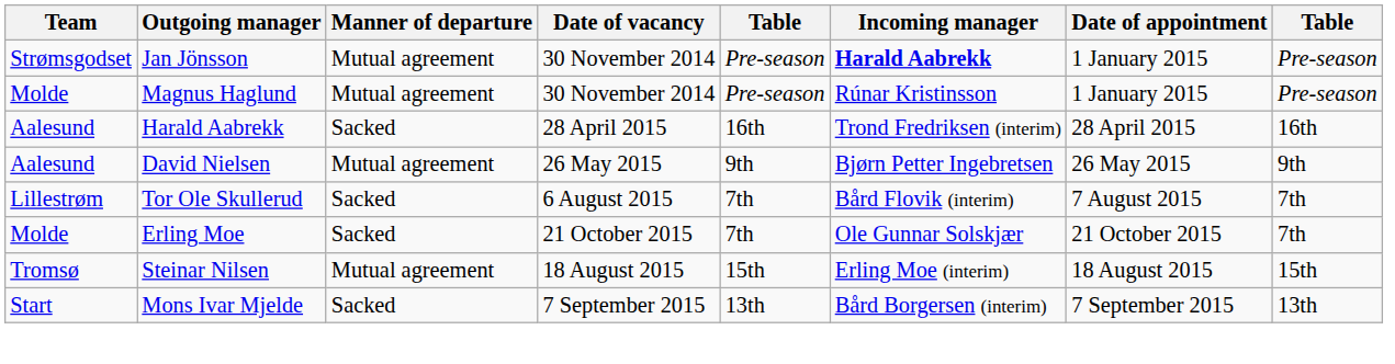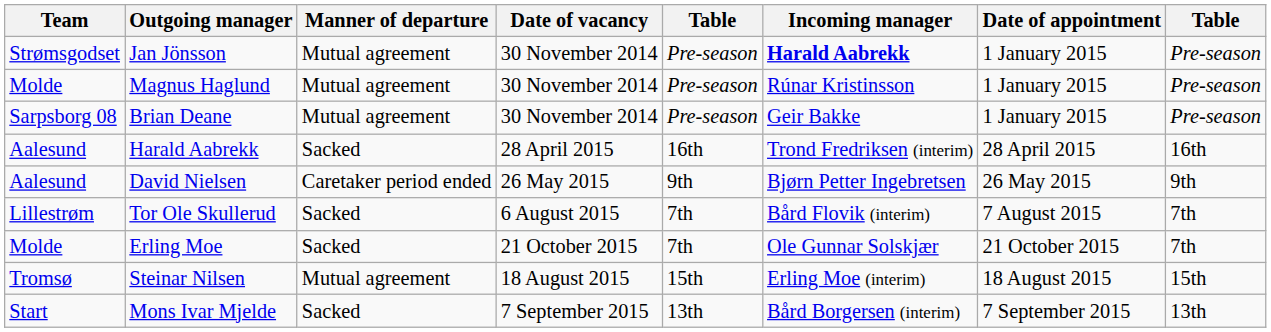+ row: Sarpsborg 08 | Brian Deane | Mutual agreement | 30 November 2014 | Pre-season | Geir Bakke | 1 January 2015 | Pre-season
David Nielsen | Manner of departure: Mutual agreement -> Caretaker period ended
